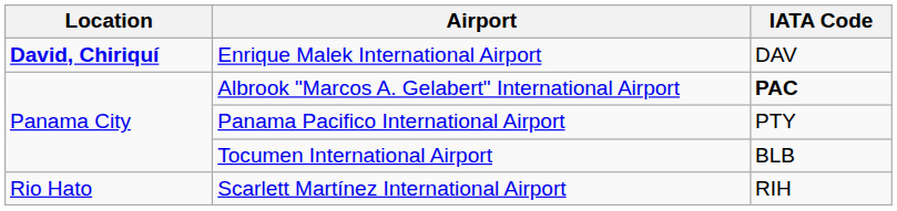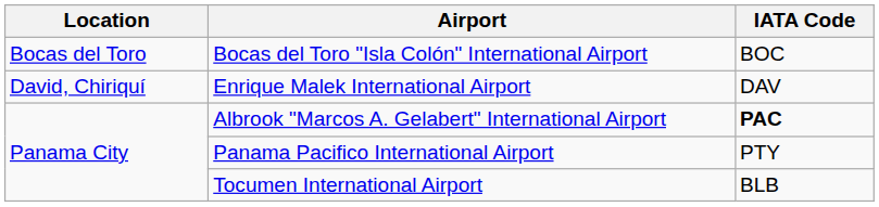+ row: Bocas del Toro | Bocas del Toro "Isla Colón" International Airport | BOC
Enrique Malek International Airport | Location: bold -> normal
- row: Rio Hato | Scarlett Martínez International Airport | RIH
